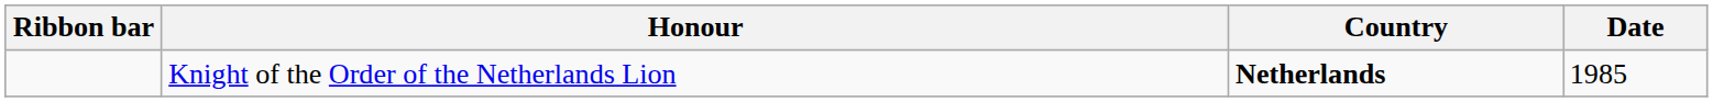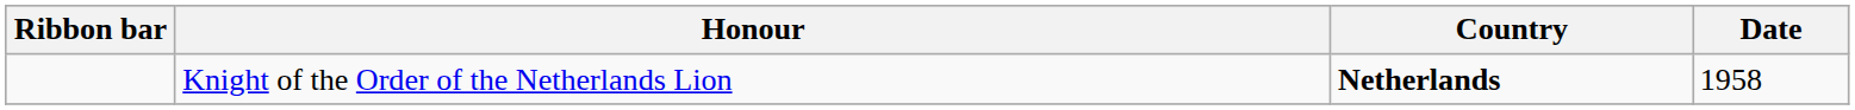Knight of the Order of the Netherlands Lion | Date: 1985 -> 1958
